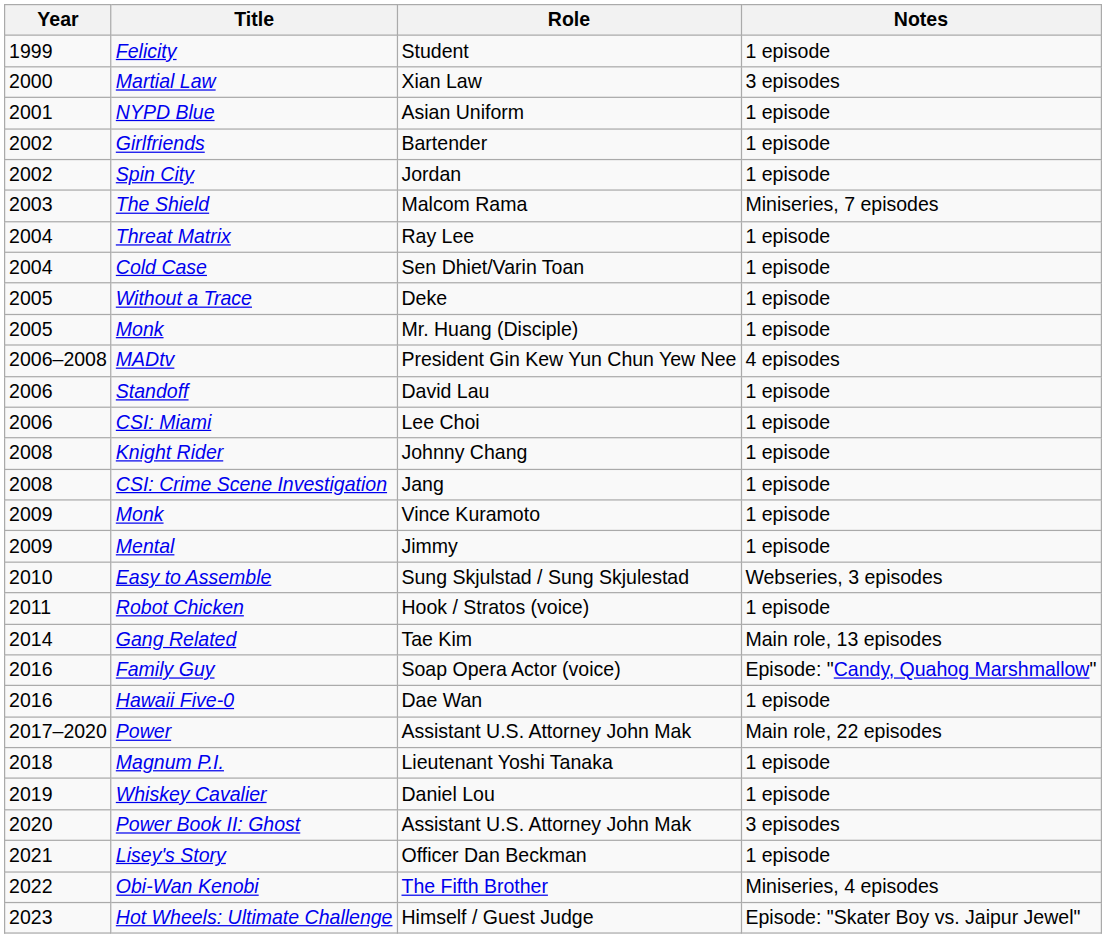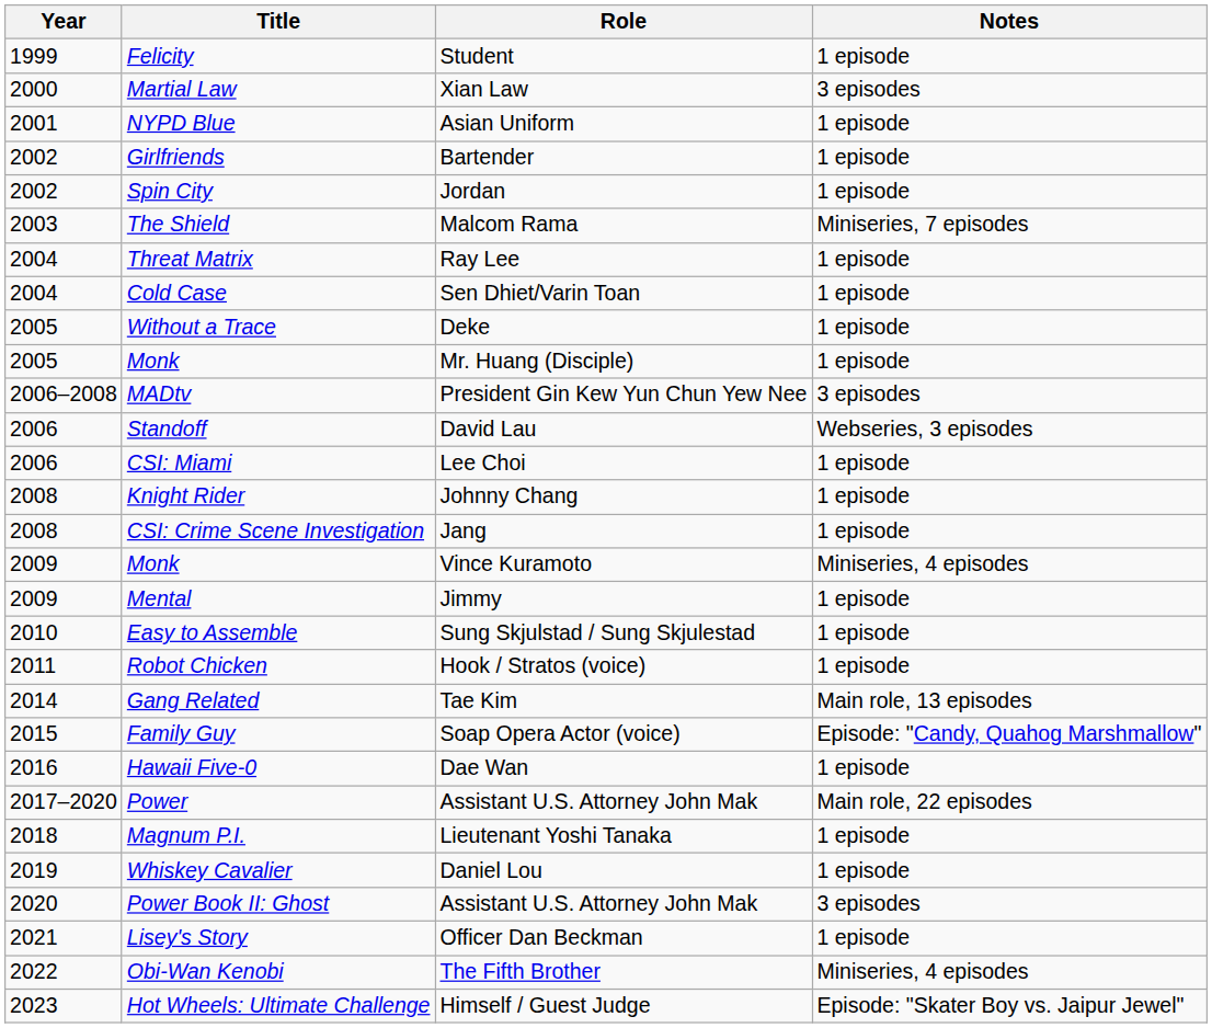MADtv | Notes: 4 episodes -> 3 episodes
Standoff | Notes: 1 episode -> Webseries, 3 episodes
Monk / Vince Kuramoto | Notes: 1 episode -> Miniseries, 4 episodes
Easy to Assemble | Notes: Webseries, 3 episodes -> 1 episode
Family Guy | Year: 2016 -> 2015
